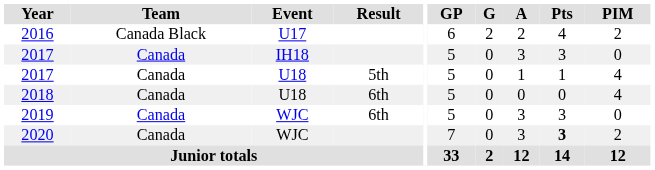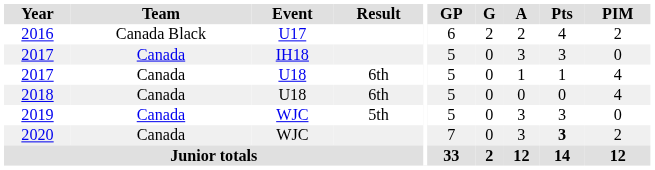2017 / U18 | Result: 5th -> 6th
2019 | Result: 6th -> 5th
